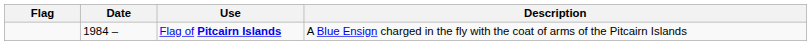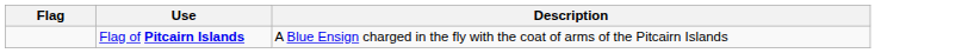- column: Date | 1984 –
